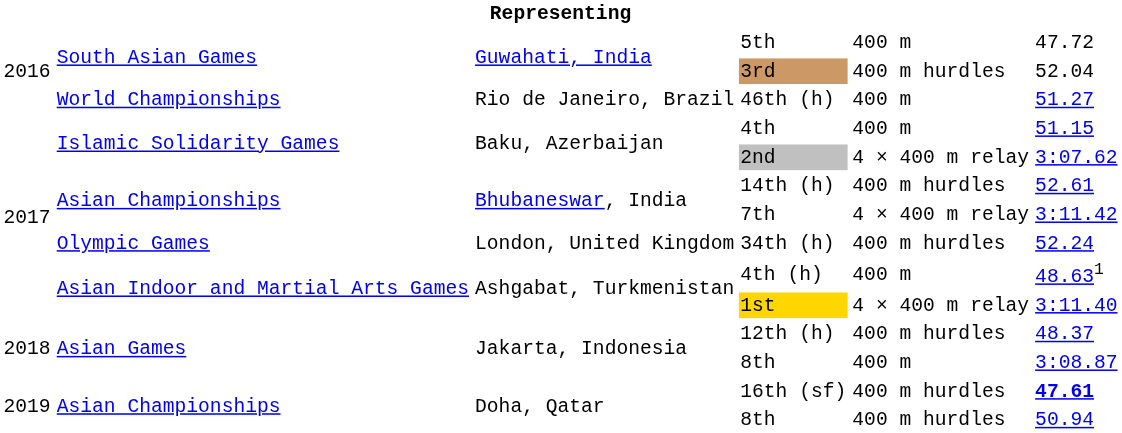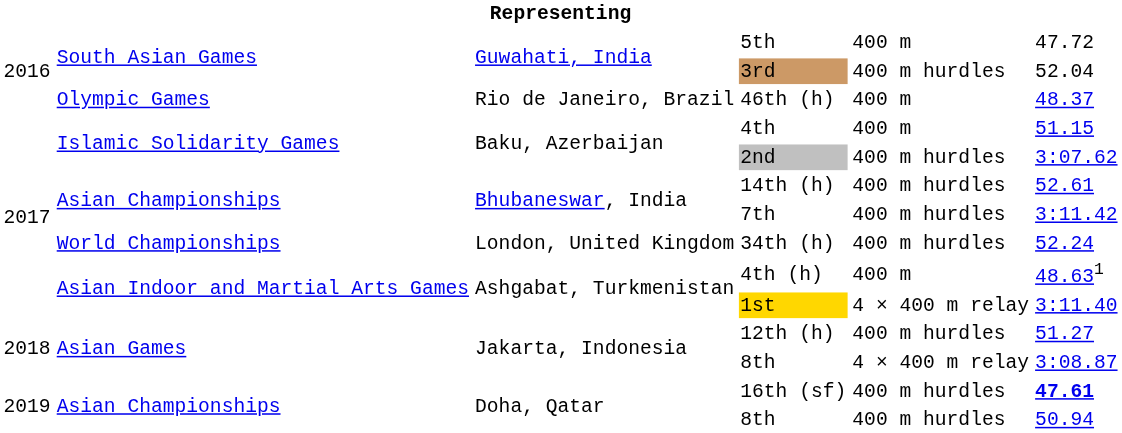46th (h) | column 2: World Championships -> Olympic Games
46th (h) | column 6: 51.27 -> 48.37
2nd | column 5: 4 × 400 m relay -> 400 m hurdles
7th | column 5: 4 × 400 m relay -> 400 m hurdles
34th (h) | column 2: Olympic Games -> World Championships
12th (h) | column 6: 48.37 -> 51.27
Jakarta, Indonesia / 8th | column 5: 400 m -> 4 × 400 m relay
